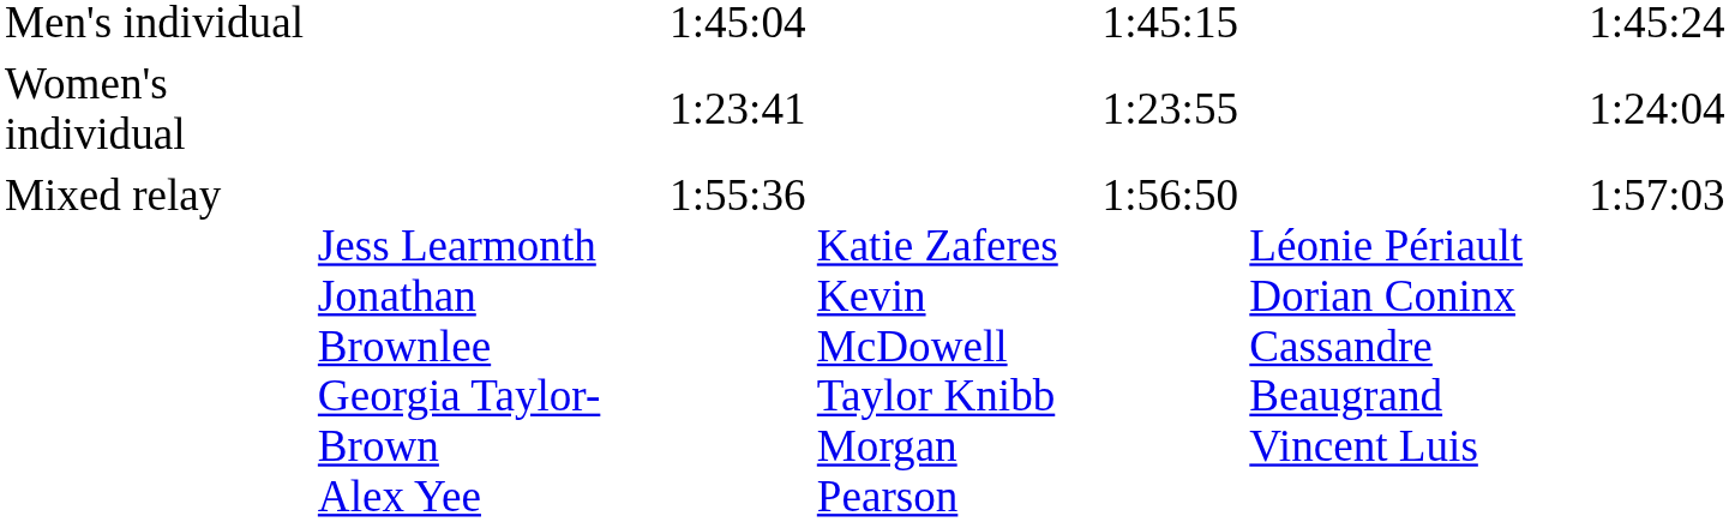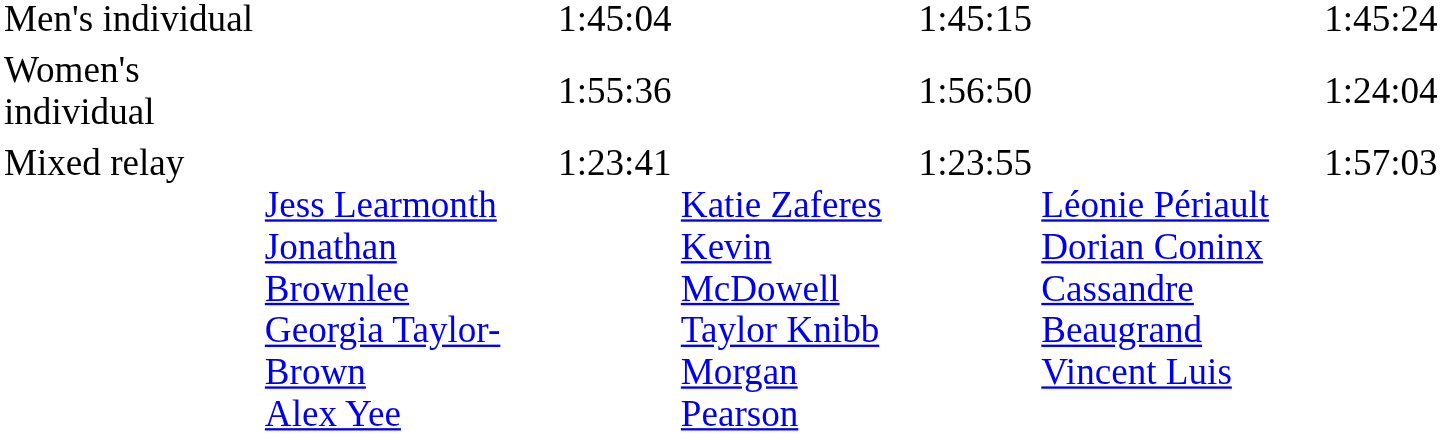Women's individual | column 3: 1:23:41 -> 1:55:36
Women's individual | column 5: 1:23:55 -> 1:56:50
Mixed relay | column 3: 1:55:36 -> 1:23:41
Mixed relay | column 5: 1:56:50 -> 1:23:55
